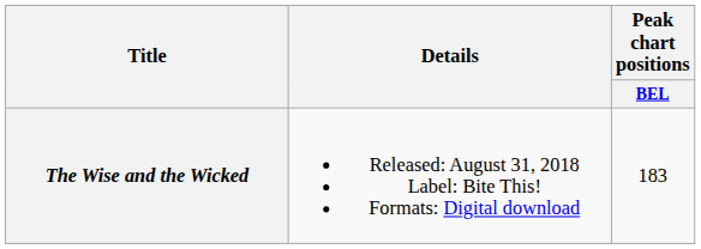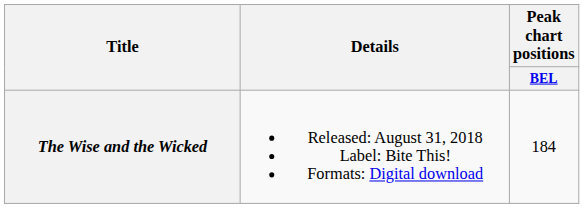The Wise and the Wicked | Peak chart positions / BEL: 183 -> 184
